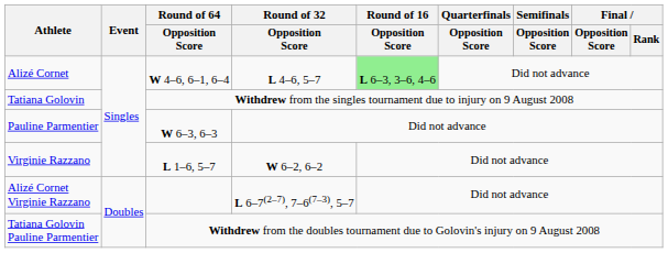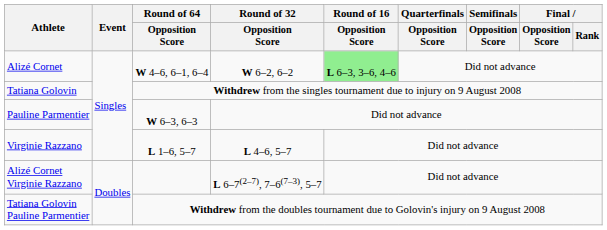Alizé Cornet | Round of 32 / Opposition Score: L 4–6, 5–7 -> W 6–2, 6–2
Virginie Razzano | Round of 32 / Opposition Score: W 6–2, 6–2 -> L 4–6, 5–7
